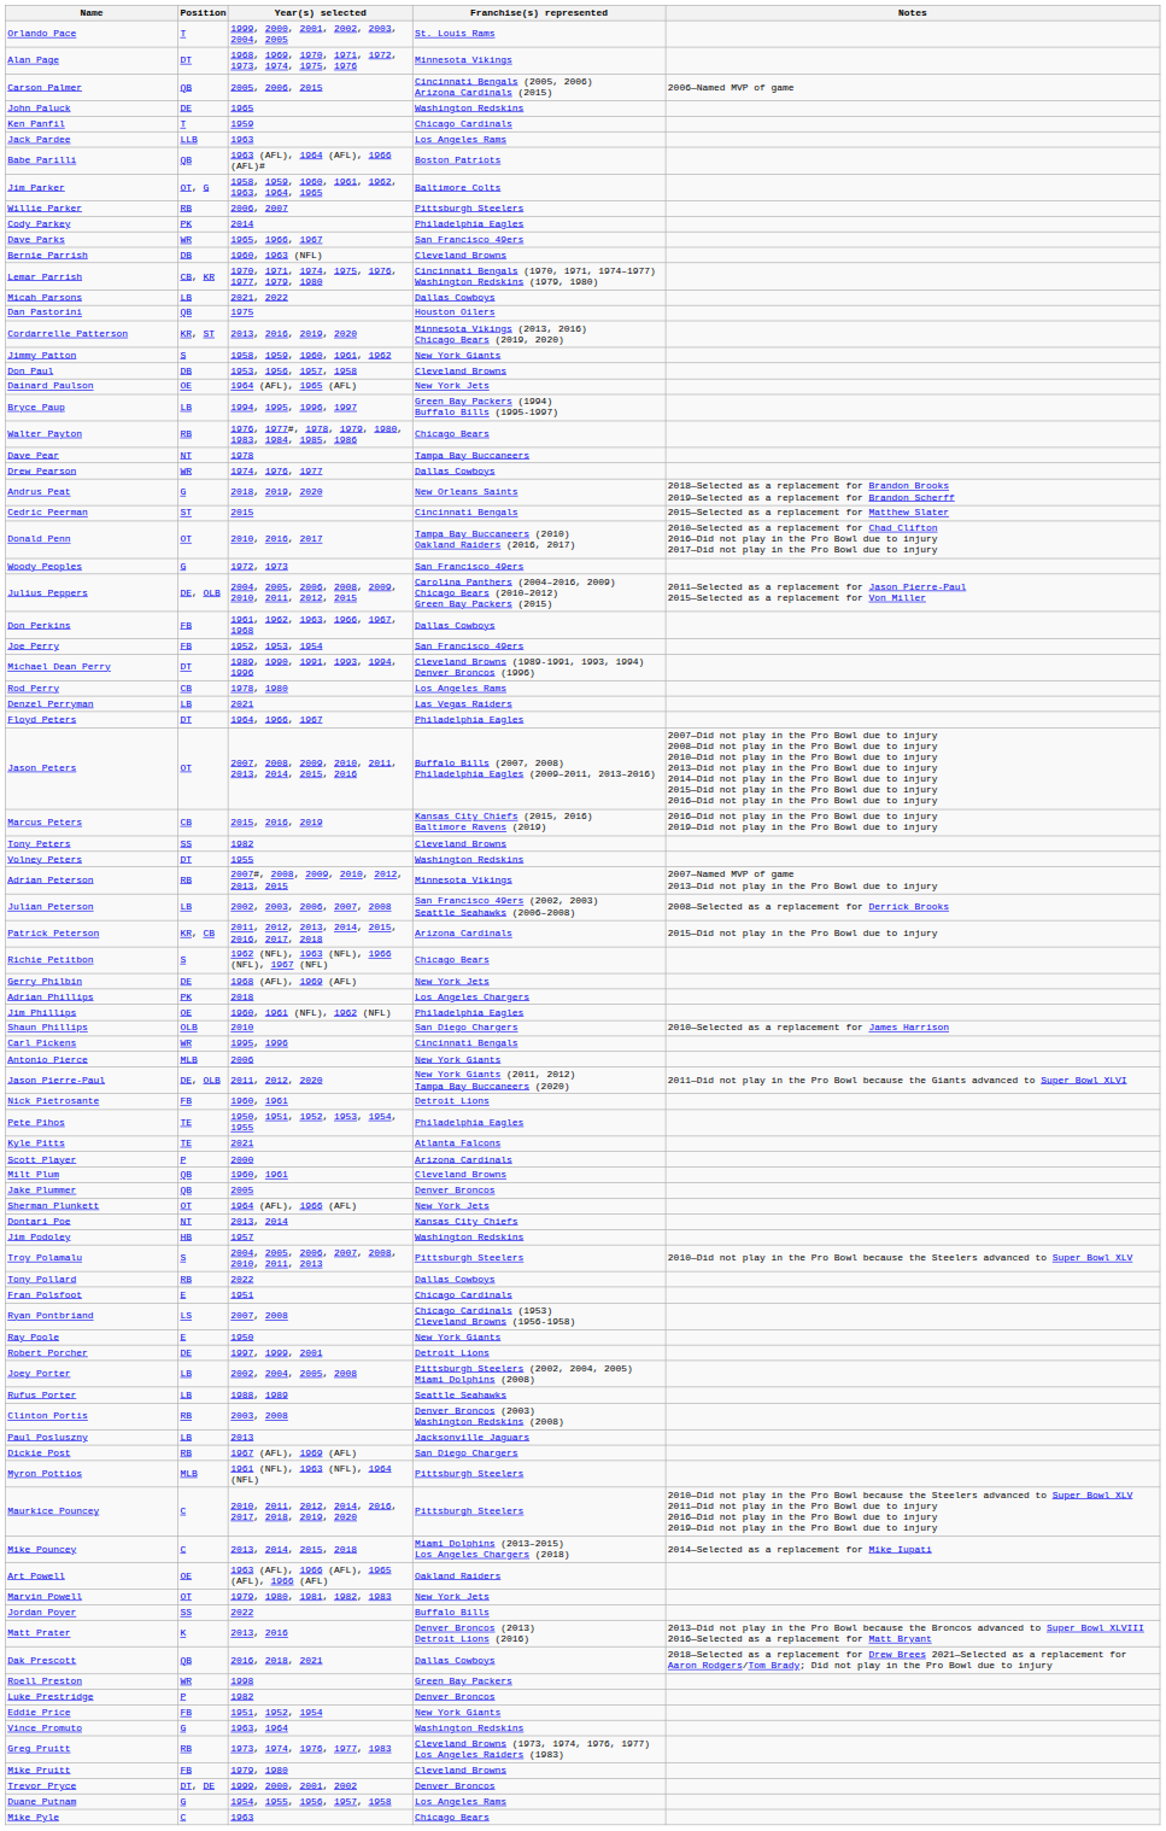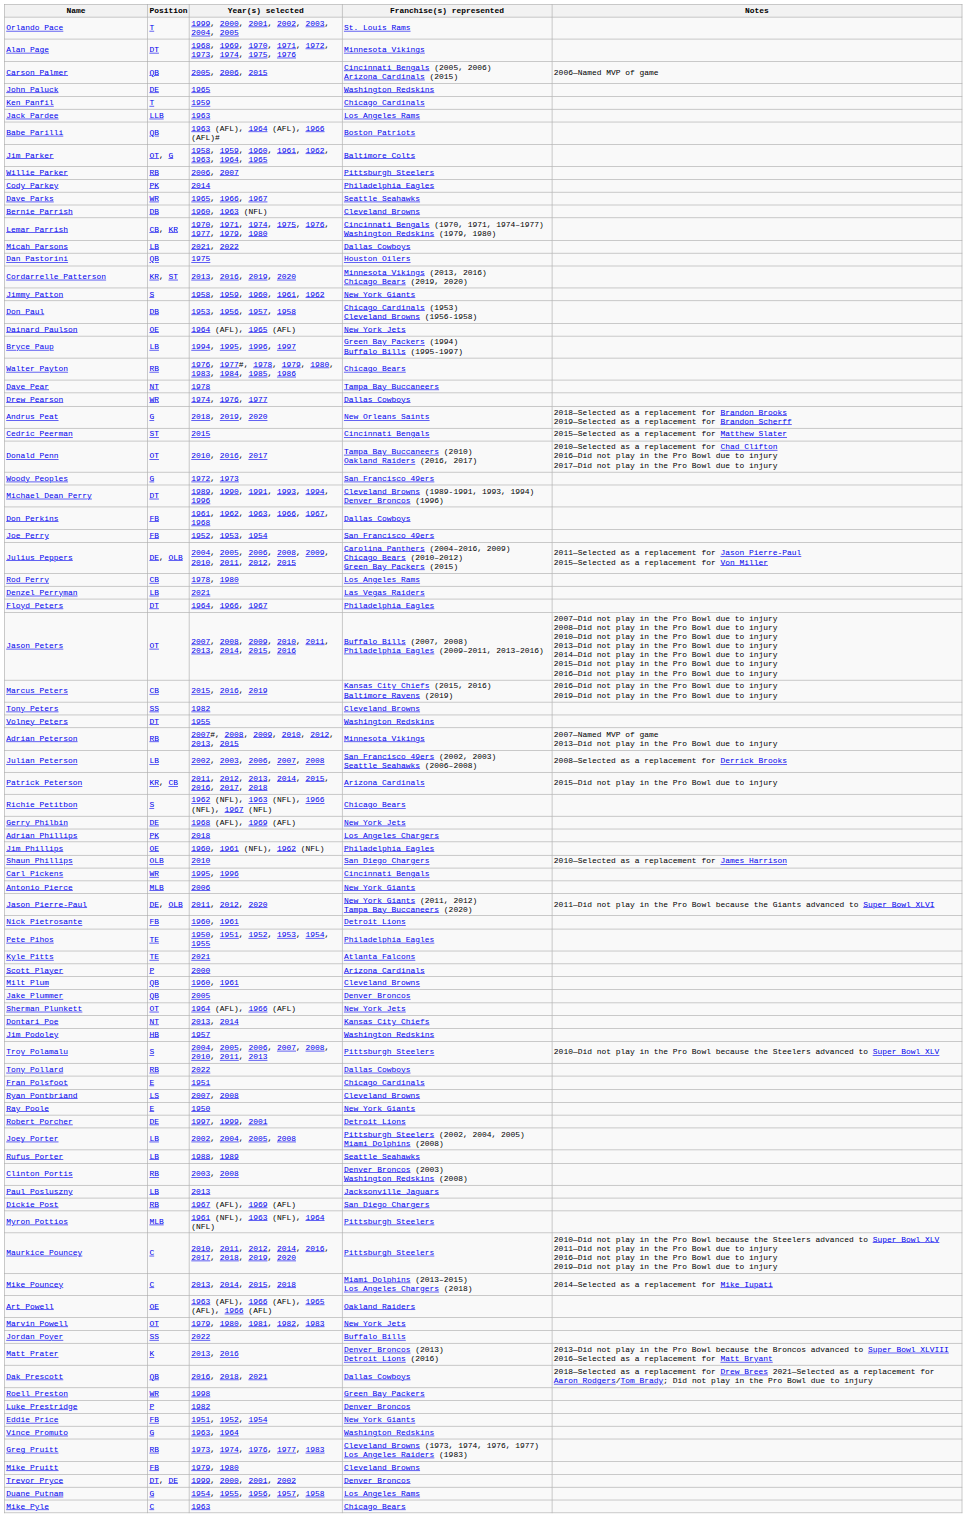Dave Parks | Franchise(s) represented: San Francisco 49ers -> Seattle Seahawks
Don Paul | Franchise(s) represented: Cleveland Browns -> Chicago Cardinals (1953) Cleveland Browns (1956-1958)
rows swapped: Julius Peppers <-> Michael Dean Perry
Ryan Pontbriand | Franchise(s) represented: Chicago Cardinals (1953) Cleveland Browns (1956-1958) -> Cleveland Browns
